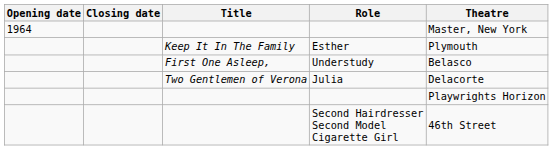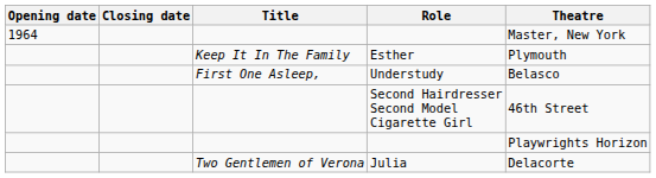rows swapped: Julia <-> Second Hairdresser Second Model Cigarette Girl
